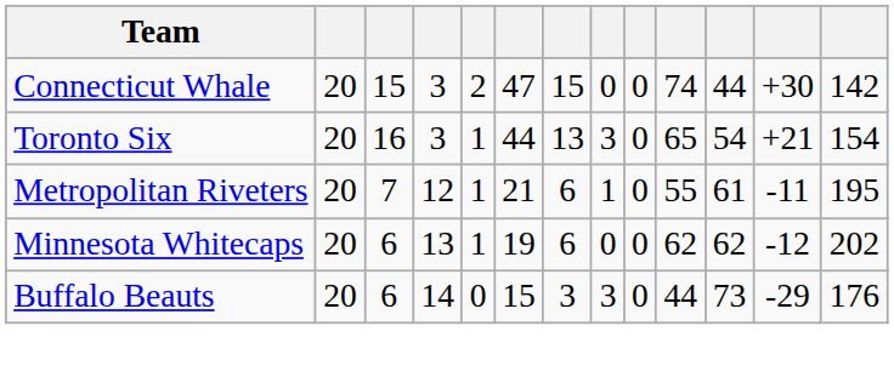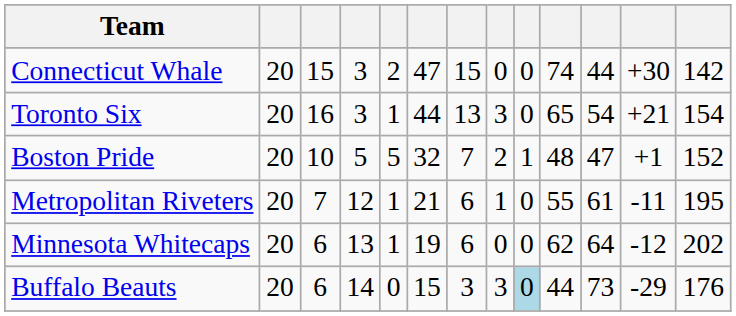+ row: Boston Pride | 20 | 10 | 5 | 5 | 32 | 7 | 2 | 1 | 48 | 47 | +1 | 152
Minnesota Whitecaps | column 11: 62 -> 64
Buffalo Beauts | column 9: no background -> lightblue background
